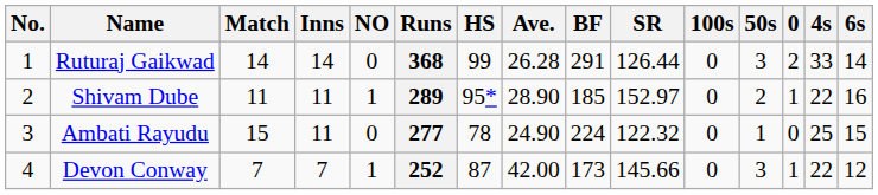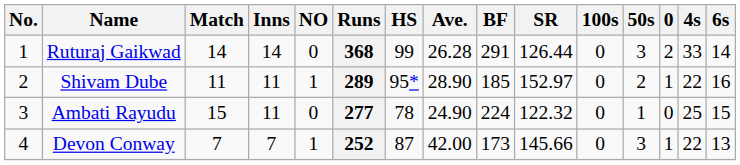Devon Conway | 6s: 12 -> 13
